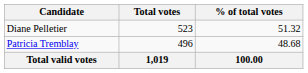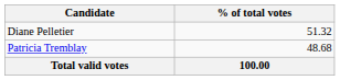- column: Total votes | 523 | 496 | 1,019
